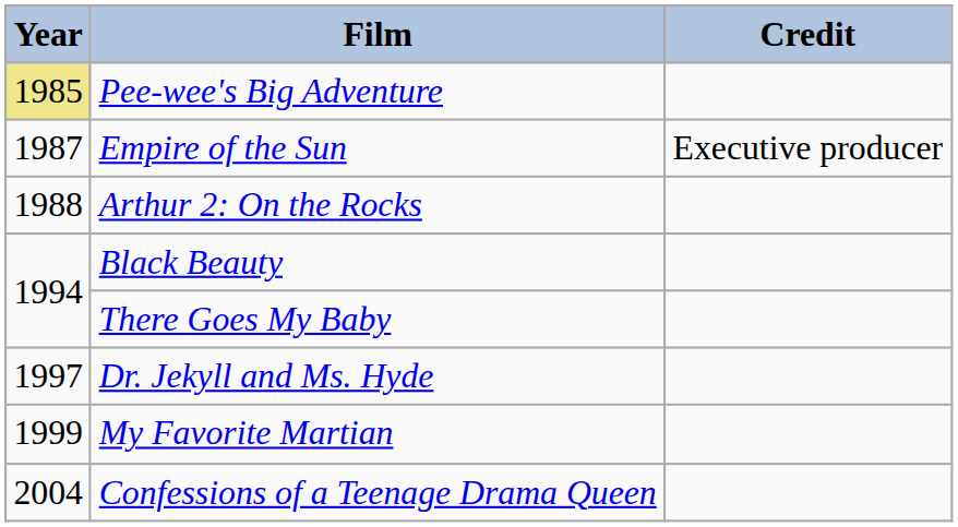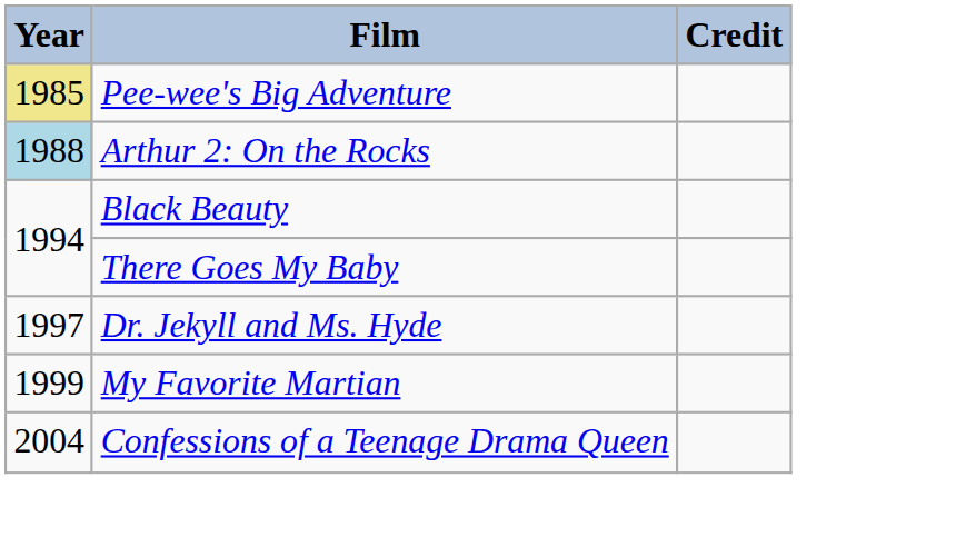- row: 1987 | Empire of the Sun | Executive producer
Arthur 2: On the Rocks | Year: no background -> lightblue background
